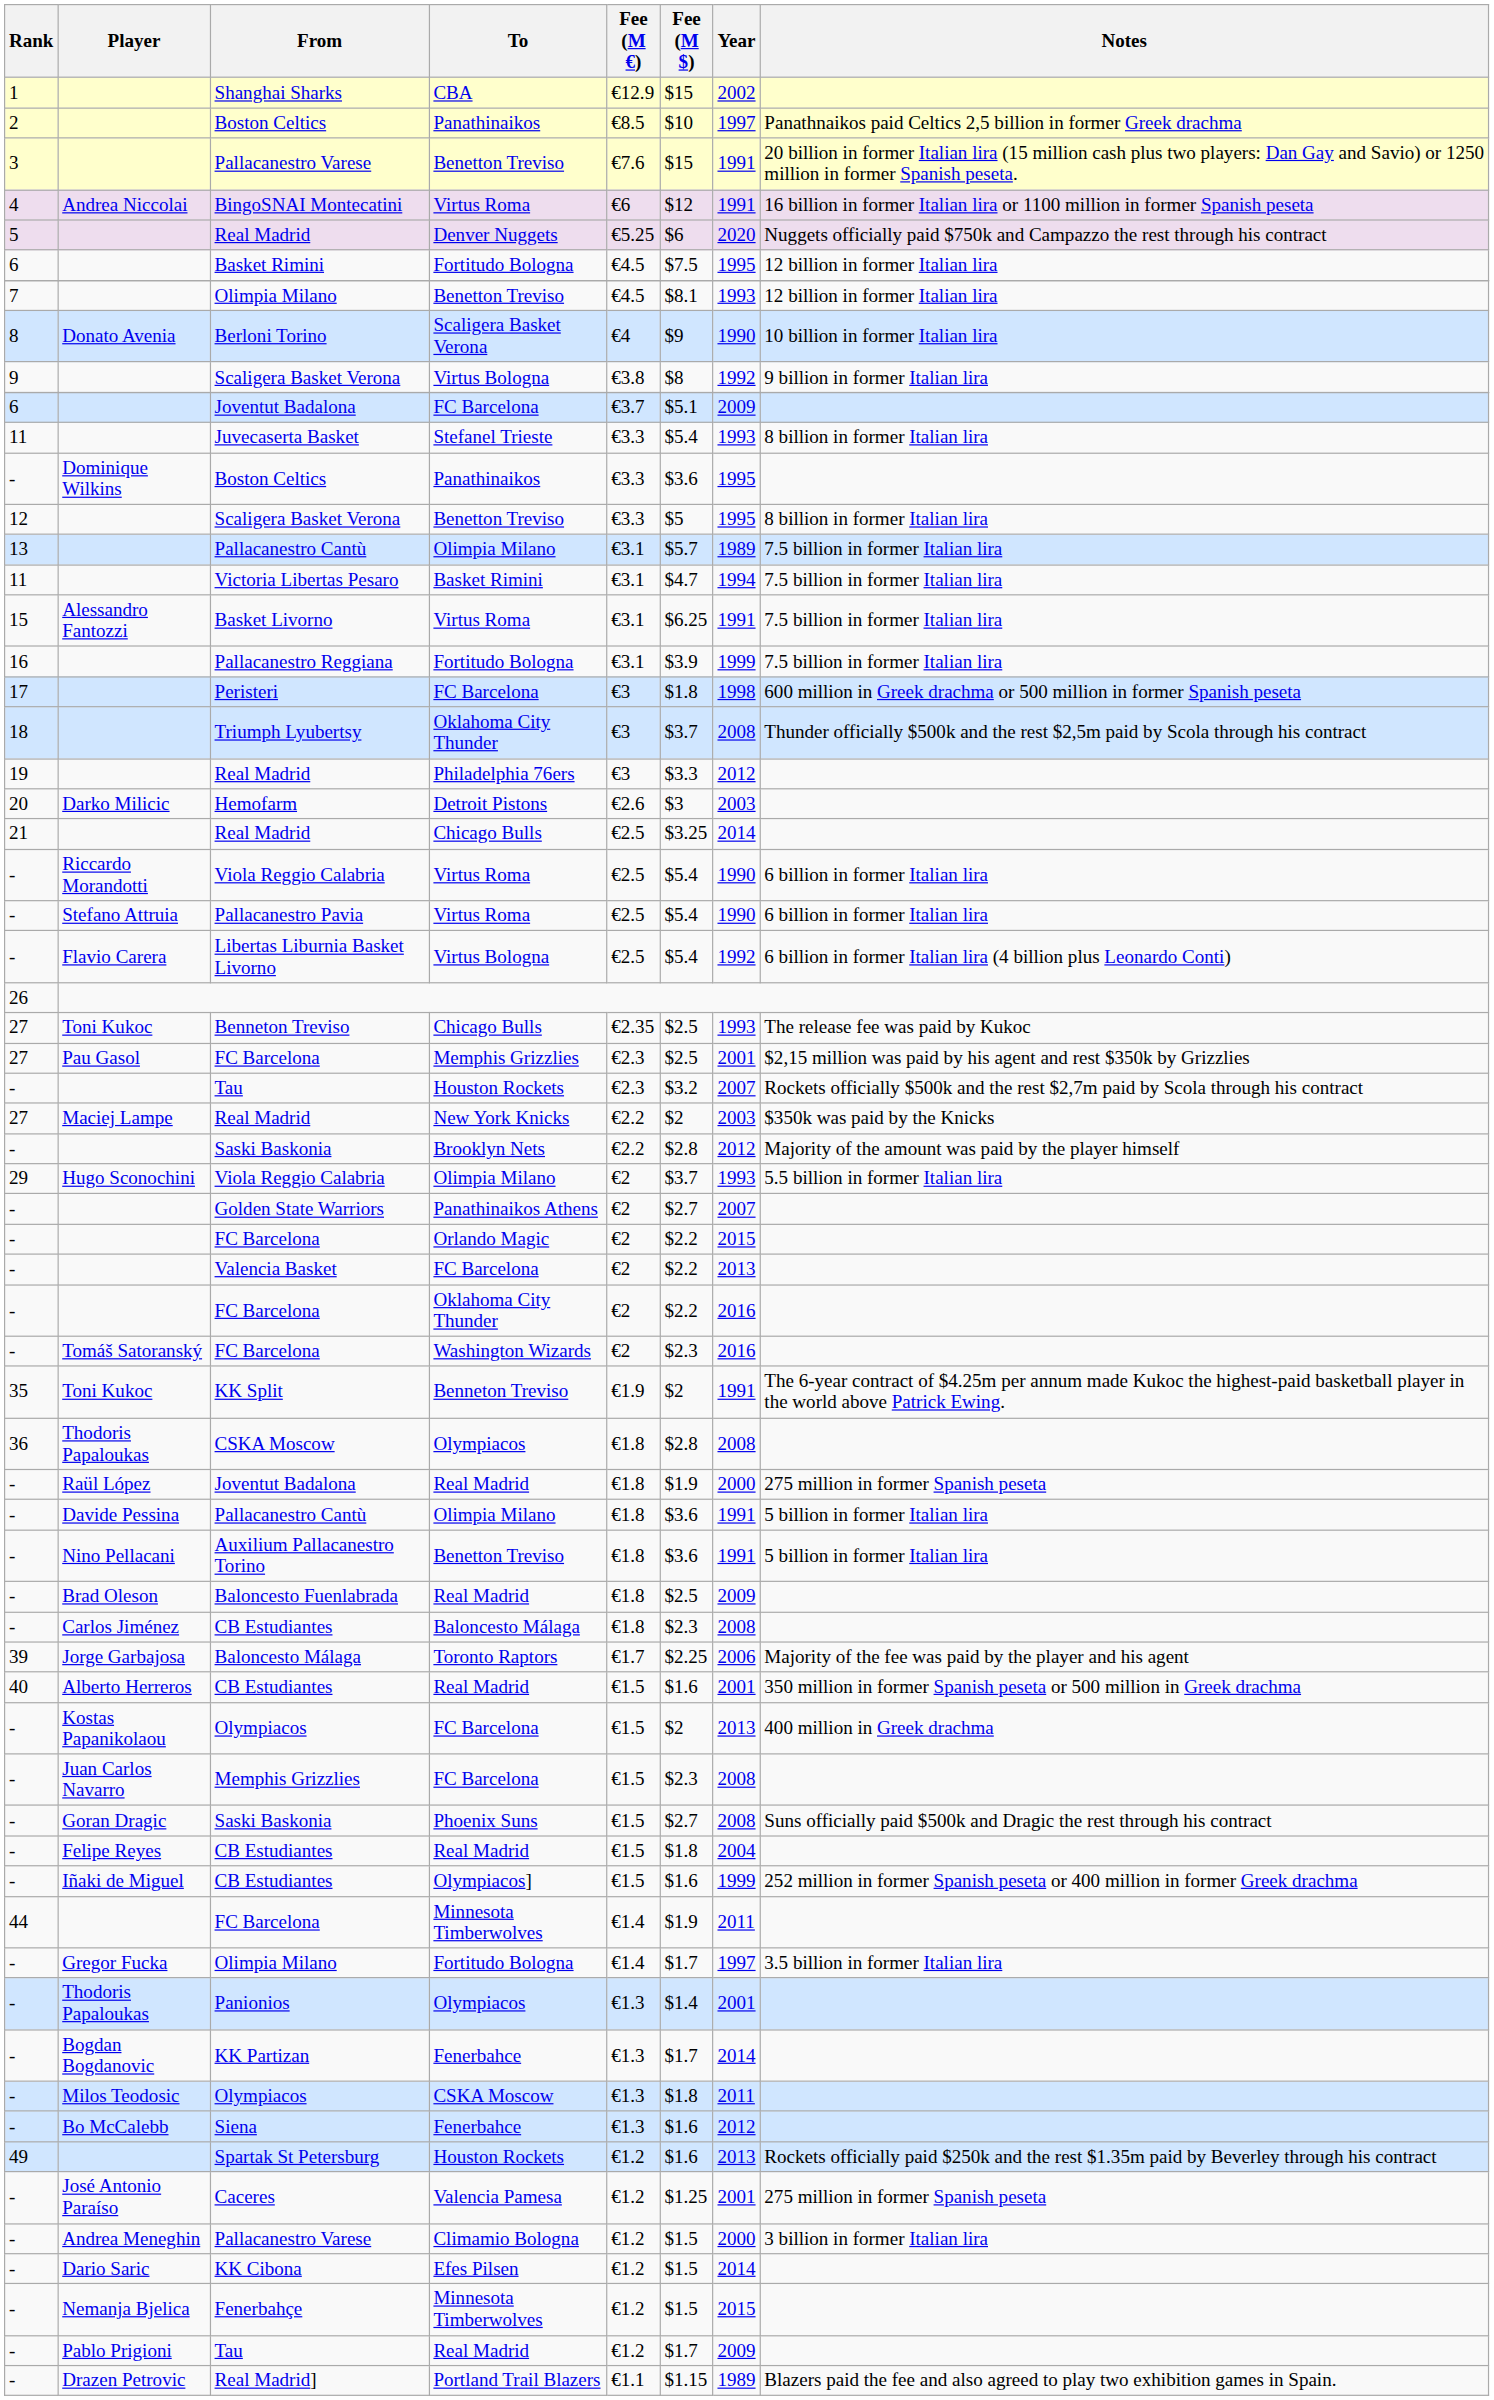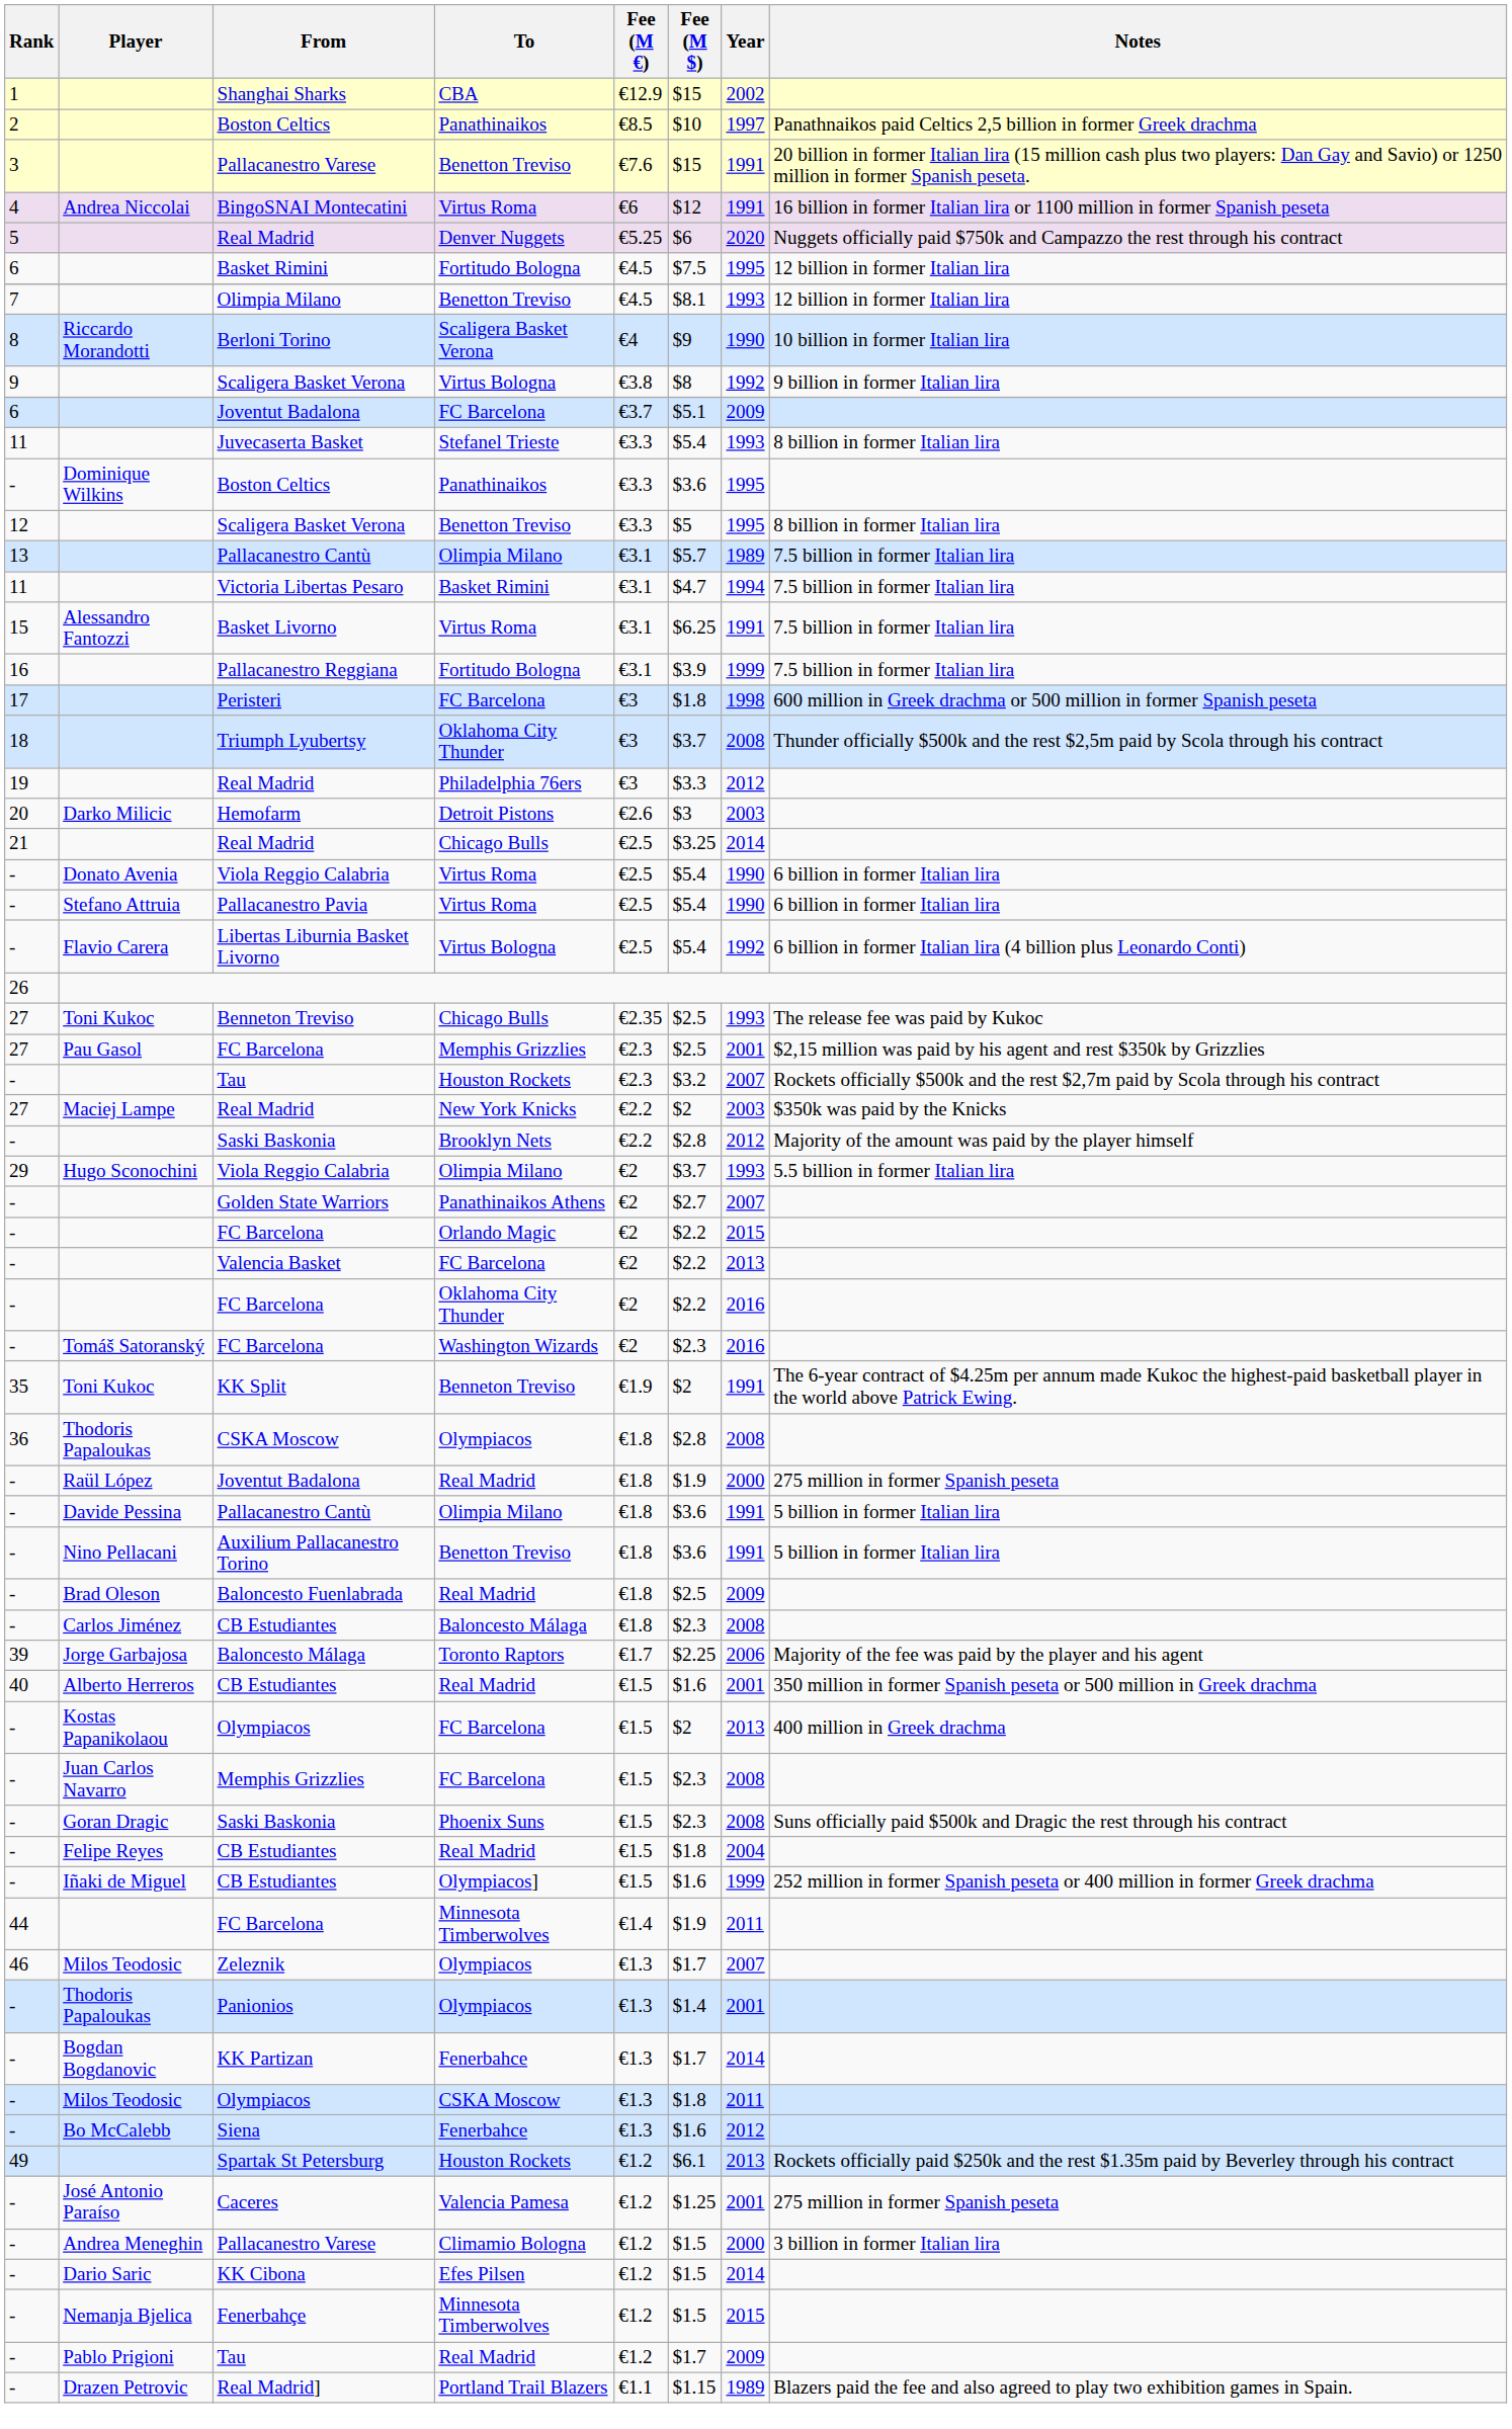Berloni Torino | Player: Donato Avenia -> Riccardo Morandotti
Viola Reggio Calabria / Virtus Roma | Player: Riccardo Morandotti -> Donato Avenia
Saski Baskonia / Phoenix Suns | Fee (M $): $2.7 -> $2.3
- row: - | Gregor Fucka | Olimpia Milano | Fortitudo Bologna | €1.4 | $1.7 | 1997 | 3.5 billion in former Italian lira
+ row: 46 | Milos Teodosic | Zeleznik | Olympiacos | €1.3 | $1.7 | 2007
Spartak St Petersburg | Fee (M $): $1.6 -> $6.1
